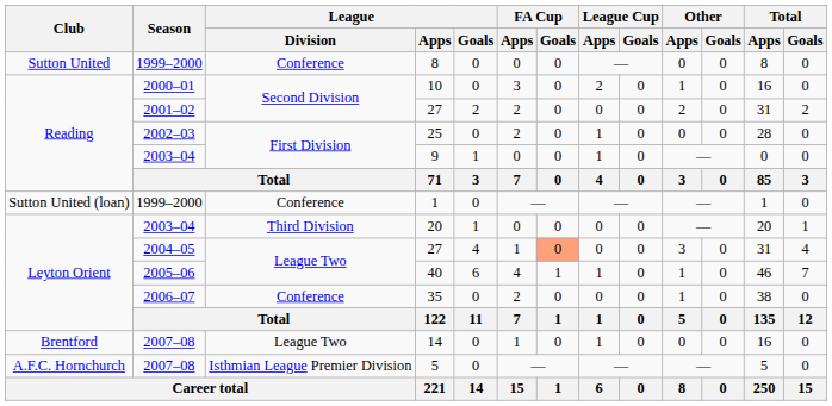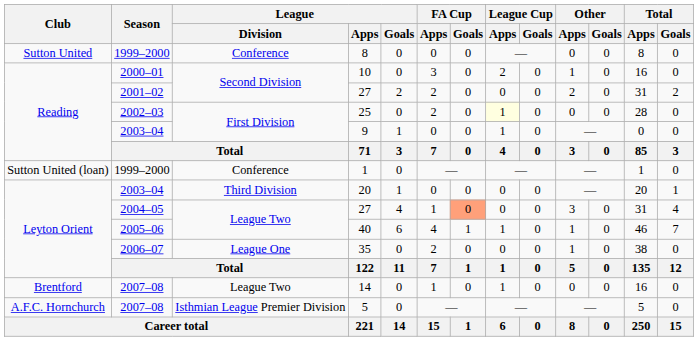25 | League Cup / Apps: no background -> lightyellow background
35 | League / Division: Conference -> League One
